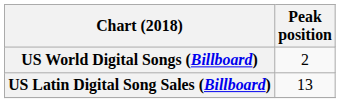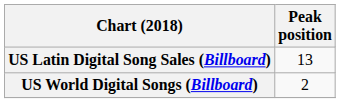rows swapped: US Latin Digital Song Sales (Billboard) <-> US World Digital Songs (Billboard)
